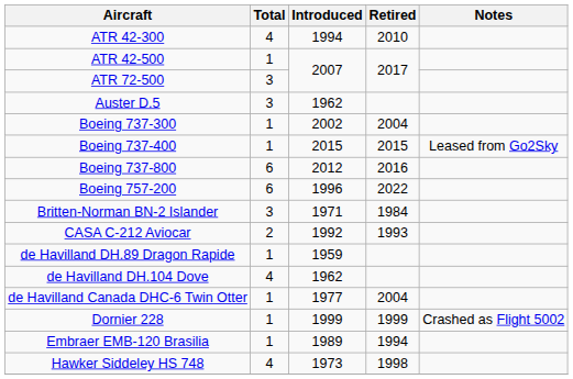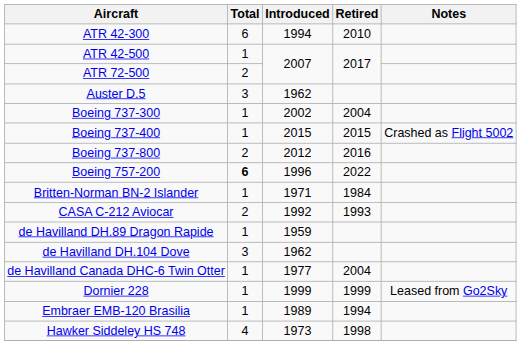ATR 42-300 | Total: 4 -> 6
ATR 72-500 | Total: 3 -> 2
Boeing 737-400 | Notes: Leased from Go2Sky -> Crashed as Flight 5002
Boeing 737-800 | Total: 6 -> 2
Boeing 757-200 | Total: normal -> bold
Britten-Norman BN-2 Islander | Total: 3 -> 1
de Havilland DH.104 Dove | Total: 4 -> 3
Dornier 228 | Notes: Crashed as Flight 5002 -> Leased from Go2Sky
